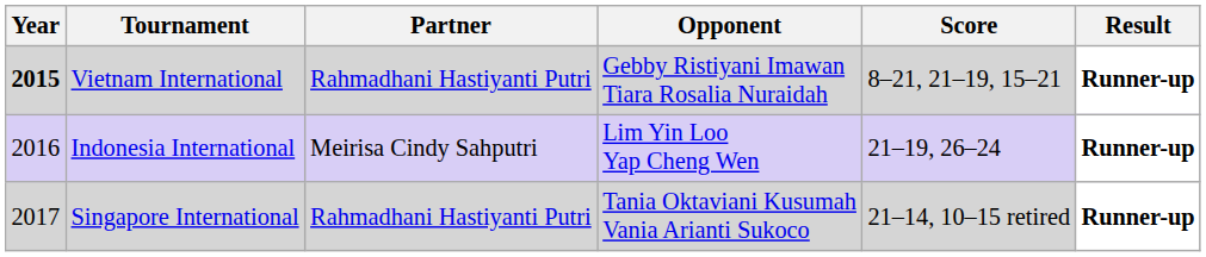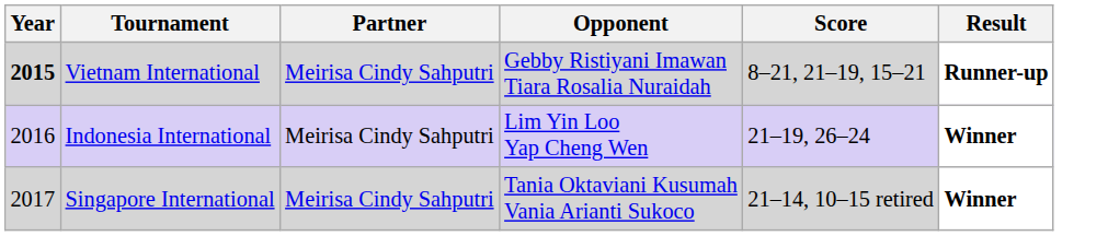Vietnam International | Partner: Rahmadhani Hastiyanti Putri -> Meirisa Cindy Sahputri
Indonesia International | Result: Runner-up -> Winner
Singapore International | Partner: Rahmadhani Hastiyanti Putri -> Meirisa Cindy Sahputri
Singapore International | Result: Runner-up -> Winner
